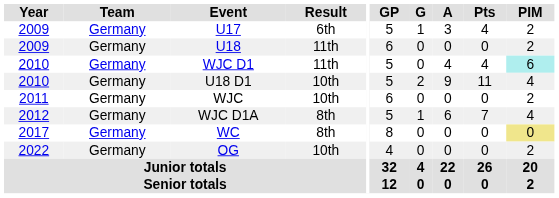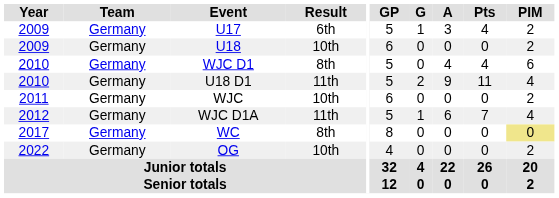U18 | Result: 11th -> 10th
WJC D1 | Result: 11th -> 8th
WJC D1 | PIM: paleturquoise background -> no background
U18 D1 | Result: 10th -> 11th
WJC D1A | Result: 8th -> 11th
